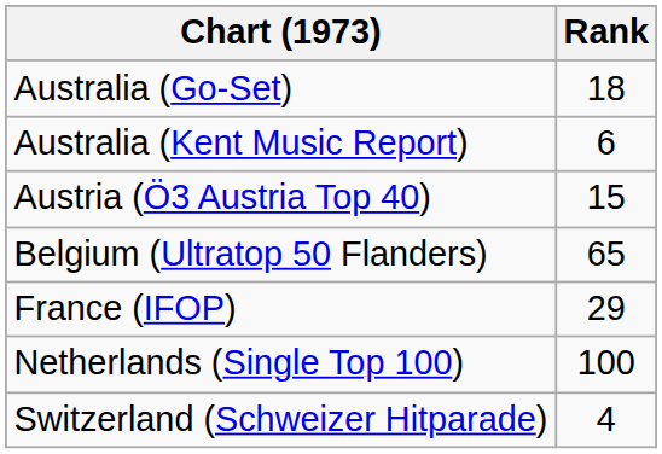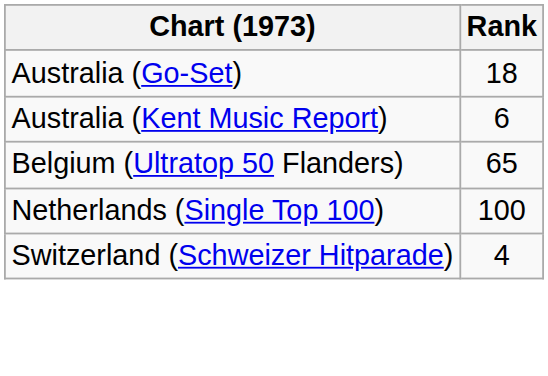- row: Austria (Ö3 Austria Top 40) | 15
- row: France (IFOP) | 29
